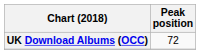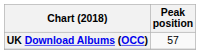UK Download Albums (OCC) | Peak position: 72 -> 57
